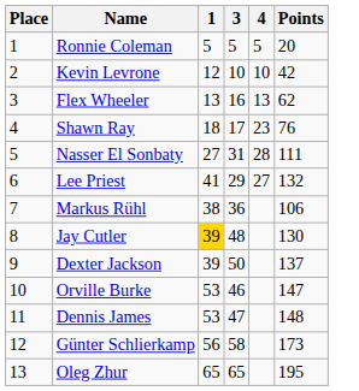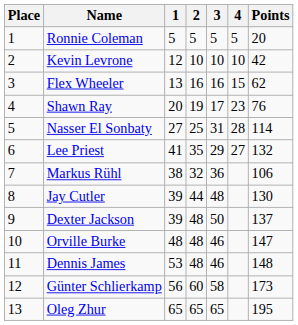+ column: 2 | 5 | 10 | 16 | 19 | 25 | 35 | 32 | 44 | 48 | 48 | 48 | 60 | 65
Flex Wheeler | 4: 13 -> 15
Shawn Ray | 1: 18 -> 20
Nasser El Sonbaty | Points: 111 -> 114
Jay Cutler | 1: gold background -> no background
Orville Burke | 1: 53 -> 48
Dennis James | 3: 47 -> 46
